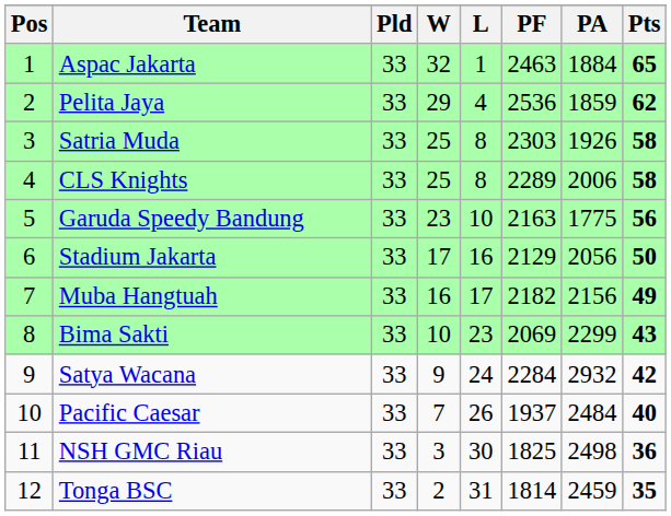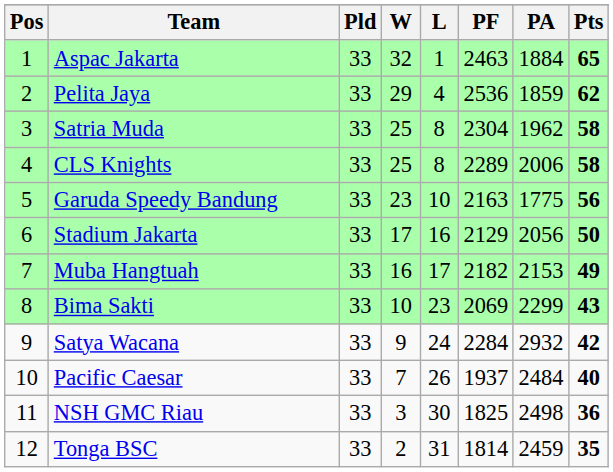Satria Muda | PF: 2303 -> 2304
Satria Muda | PA: 1926 -> 1962
Muba Hangtuah | PA: 2156 -> 2153
